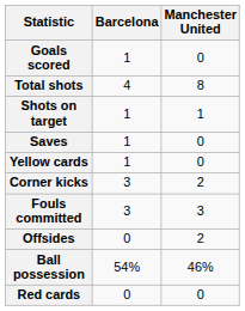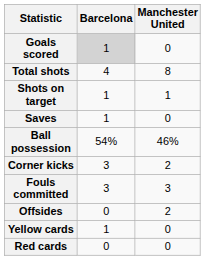Goals scored | Barcelona: no background -> lightgrey background
rows swapped: Ball possession <-> Yellow cards
